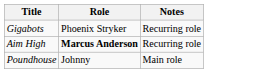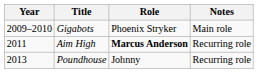+ column: Year | 2009–2010 | 2011 | 2013
Gigabots | Notes: Recurring role -> Main role
Poundhouse | Notes: Main role -> Recurring role
